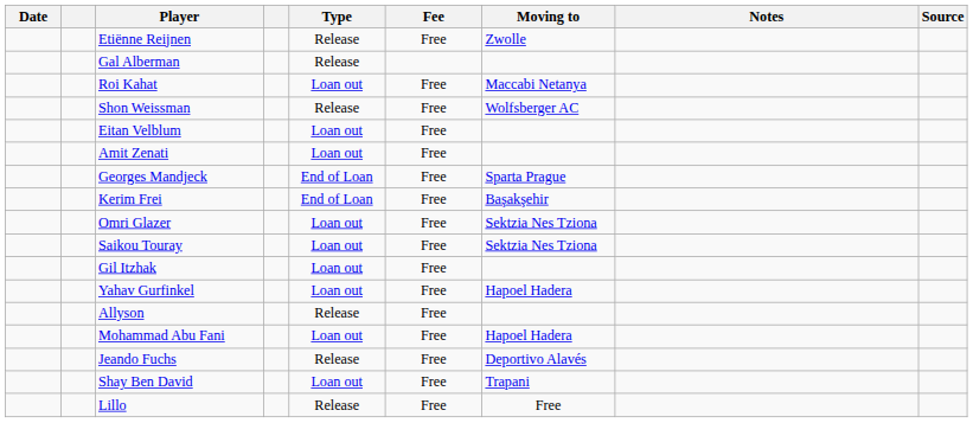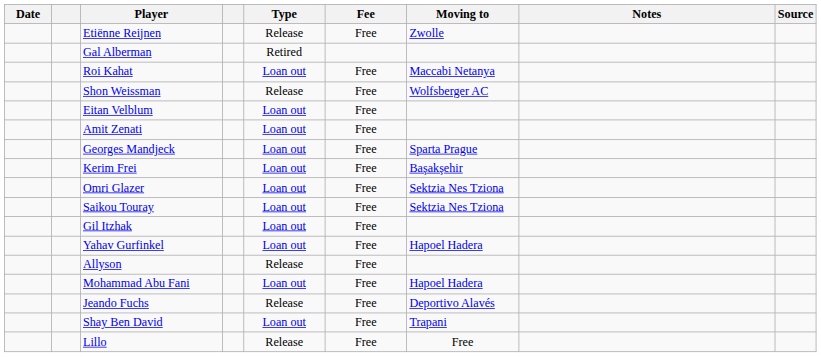Gal Alberman | Type: Release -> Retired
Georges Mandjeck | Type: End of Loan -> Loan out
Kerim Frei | Type: End of Loan -> Loan out
